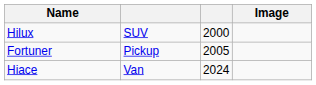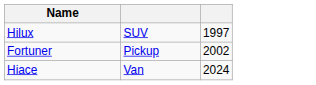- column: Image
Hilux | column 3: 2000 -> 1997
Fortuner | column 3: 2005 -> 2002
